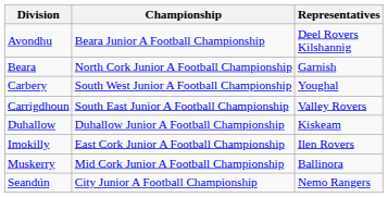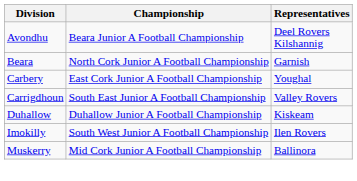Carbery | Championship: South West Junior A Football Championship -> East Cork Junior A Football Championship
Imokilly | Championship: East Cork Junior A Football Championship -> South West Junior A Football Championship
- row: Seandún | City Junior A Football Championship | Nemo Rangers
